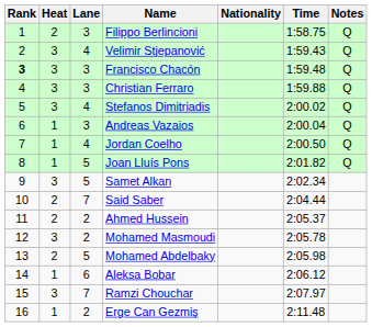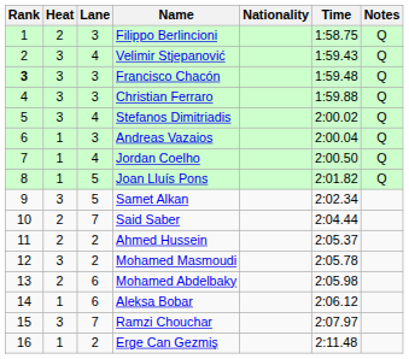Mohamed Abdelbaky | Lane: 5 -> 6
